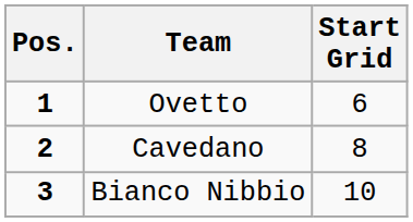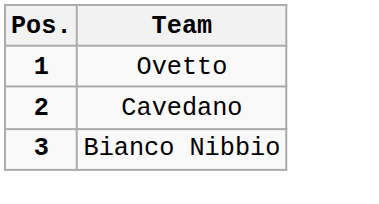- column: Start Grid | 6 | 8 | 10
